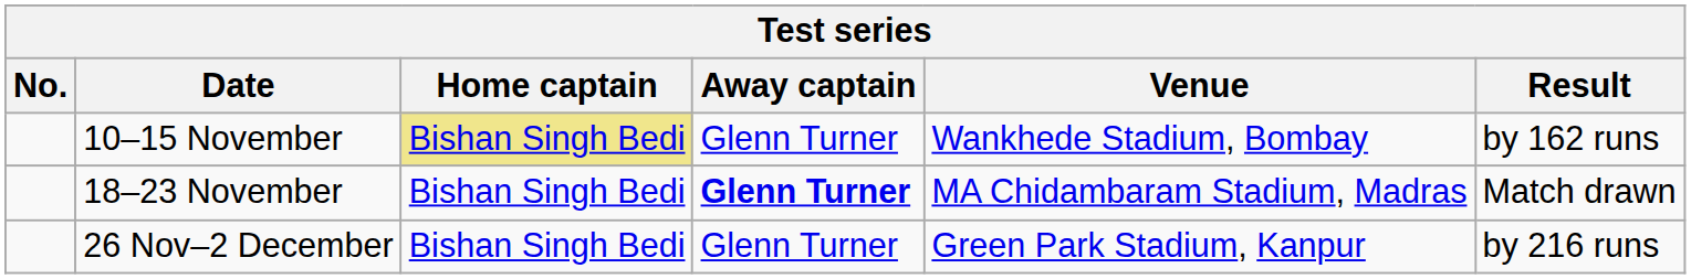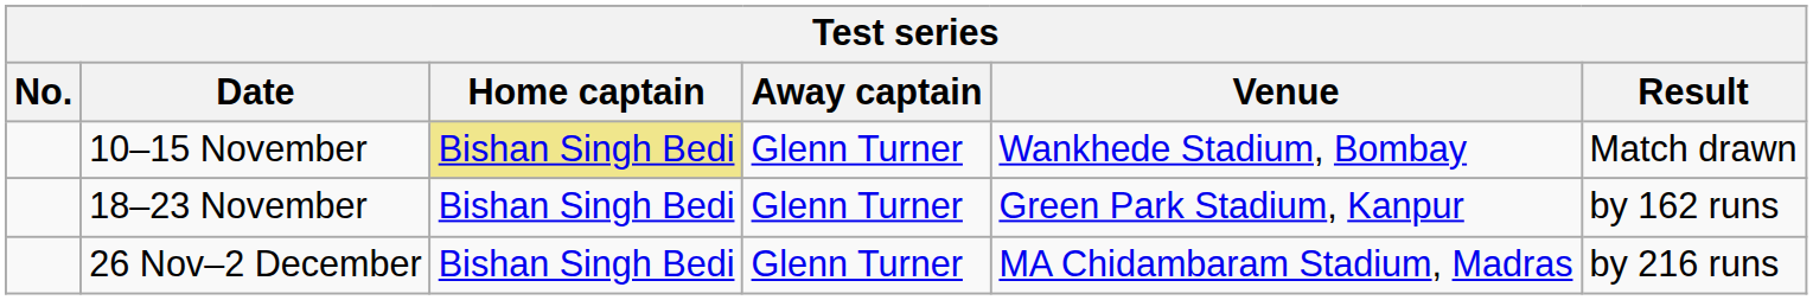10–15 November | Result: by 162 runs -> Match drawn
18–23 November | Away captain: bold -> normal
18–23 November | Venue: MA Chidambaram Stadium, Madras -> Green Park Stadium, Kanpur
18–23 November | Result: Match drawn -> by 162 runs
26 Nov–2 December | Venue: Green Park Stadium, Kanpur -> MA Chidambaram Stadium, Madras
